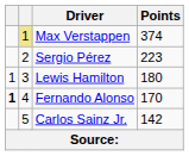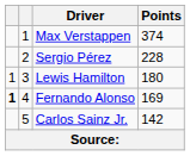Max Verstappen | column 2: khaki background -> no background
Sergio Pérez | Points: 223 -> 228
Fernando Alonso | Points: 170 -> 169
